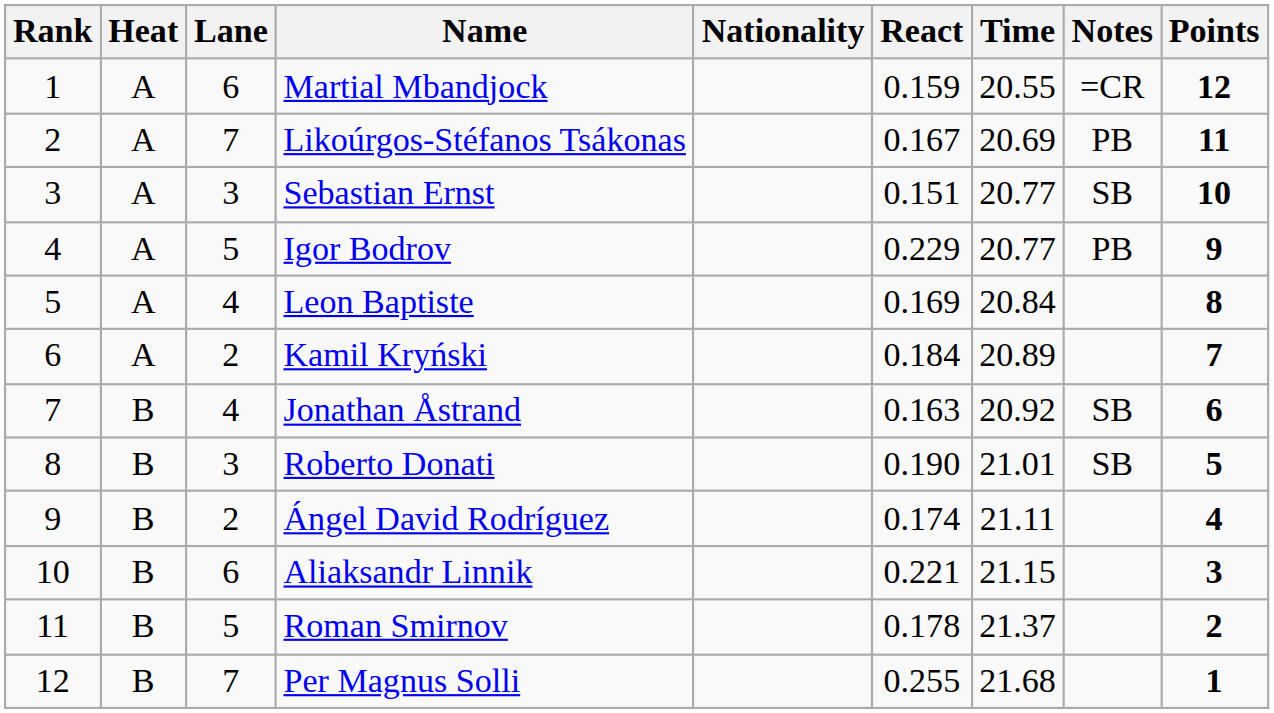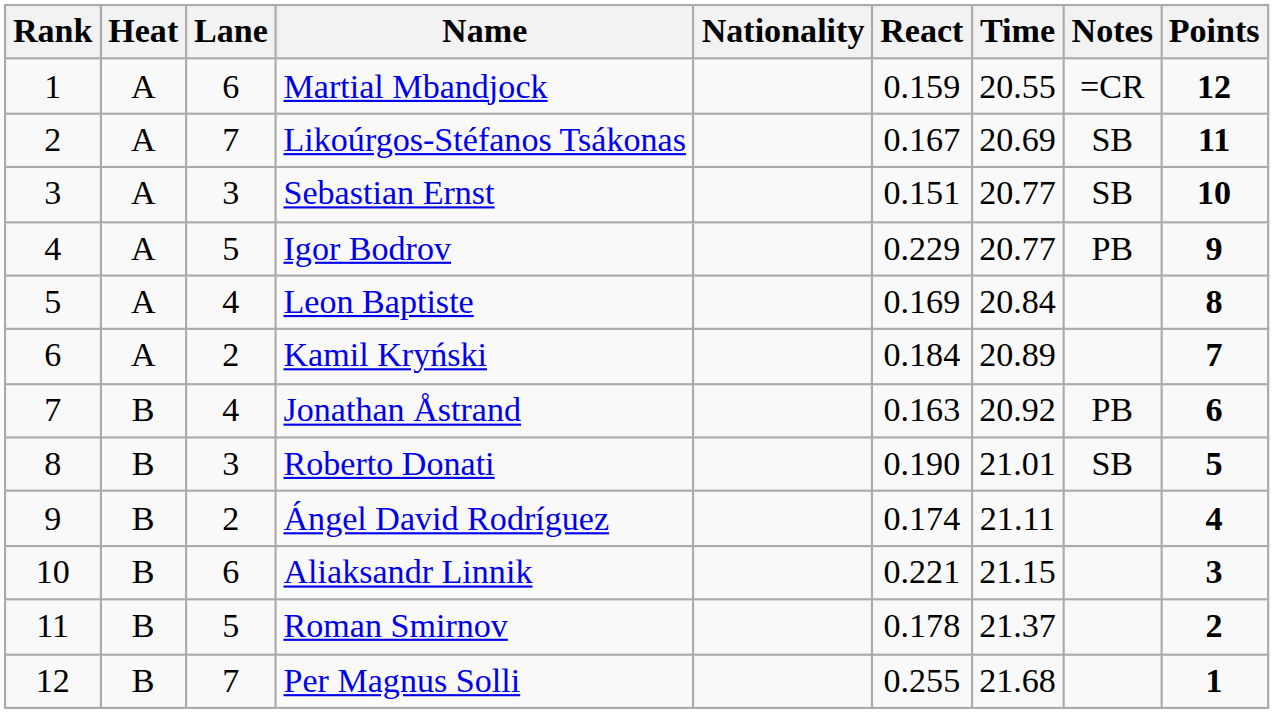Likoúrgos-Stéfanos Tsákonas | Notes: PB -> SB
Jonathan Åstrand | Notes: SB -> PB
